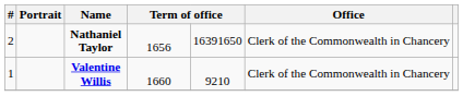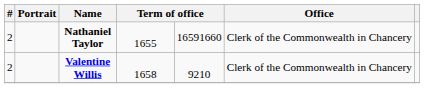Nathaniel Taylor | column 4: 1656 -> 1655
Nathaniel Taylor | column 5: 16391650 -> 16591660
Valentine Willis | #: 1 -> 2
Valentine Willis | column 4: 1660 -> 1658
